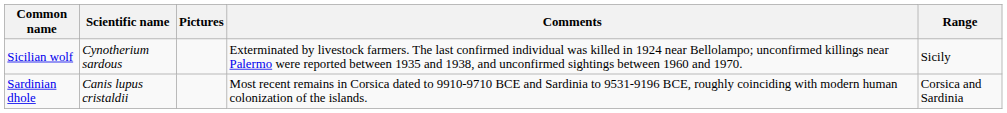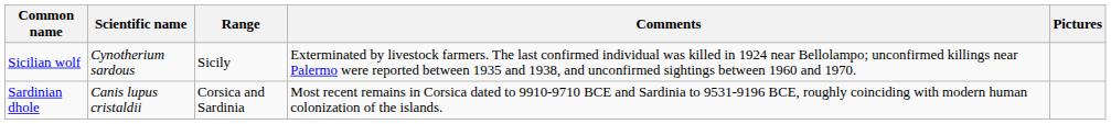columns swapped: Range <-> Pictures
